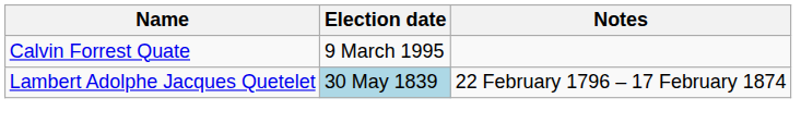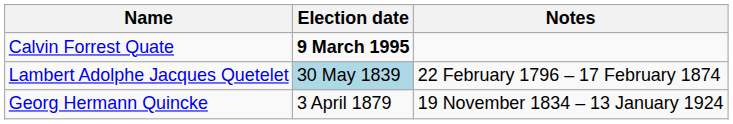Calvin Forrest Quate | Election date: normal -> bold
+ row: Georg Hermann Quincke | 3 April 1879 | 19 November 1834 – 13 January 1924
